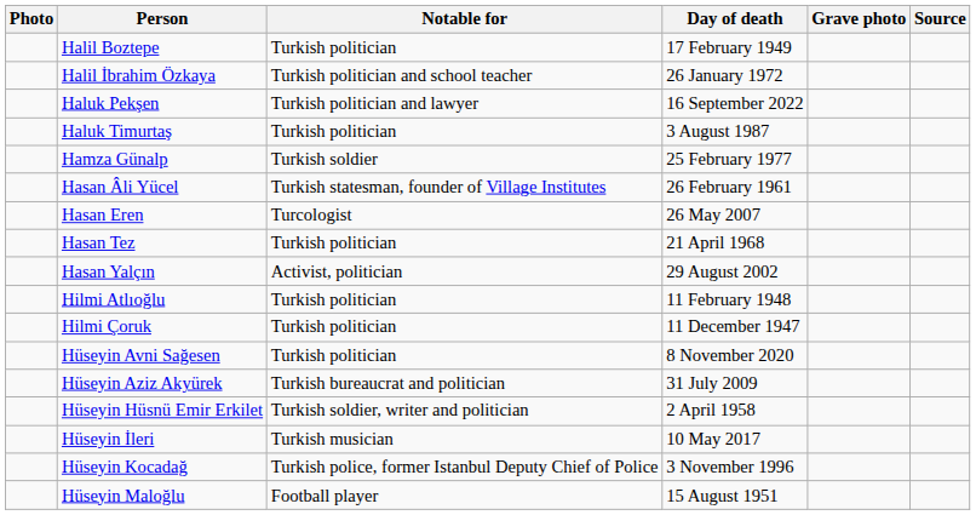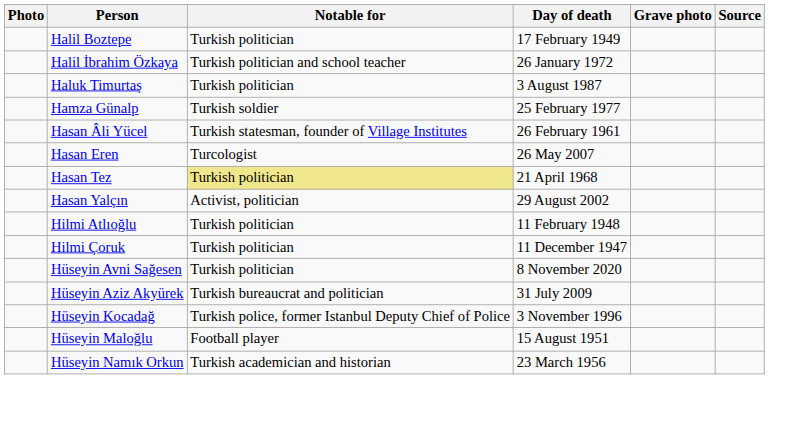- row: Haluk Pekşen | Turkish politician and lawyer | 16 September 2022
Hasan Tez | Notable for: no background -> khaki background
- row: Hüseyin Hüsnü Emir Erkilet | Turkish soldier, writer and politician | 2 April 1958
- row: Hüseyin İleri | Turkish musician | 10 May 2017
+ row: Hüseyin Namık Orkun | Turkish academician and historian | 23 March 1956
